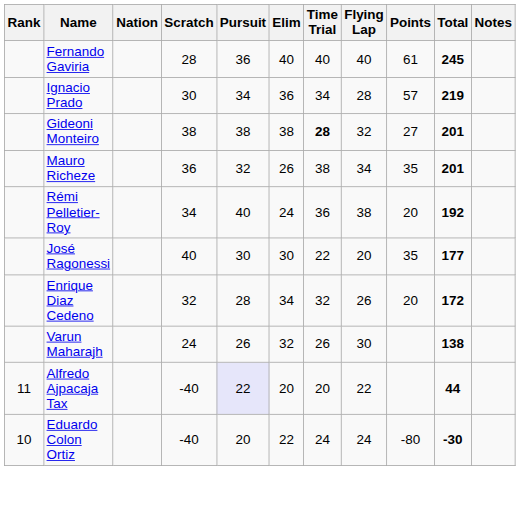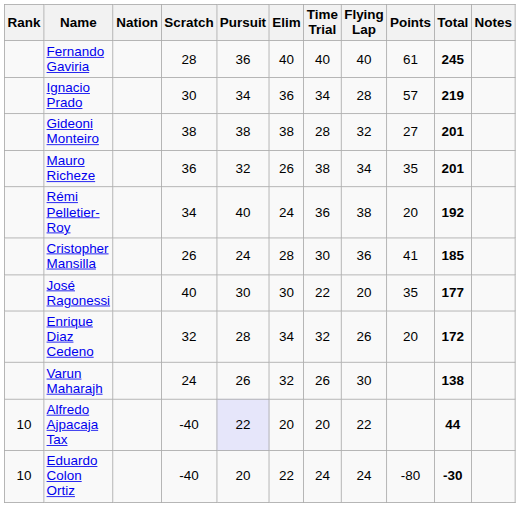Gideoni Monteiro | Time Trial: bold -> normal
+ row: Cristopher Mansilla | 26 | 24 | 28 | 30 | 36 | 41 | 185
Alfredo Ajpacaja Tax | Rank: 11 -> 10
